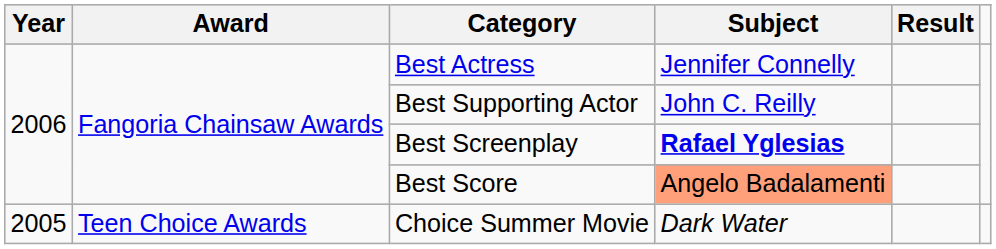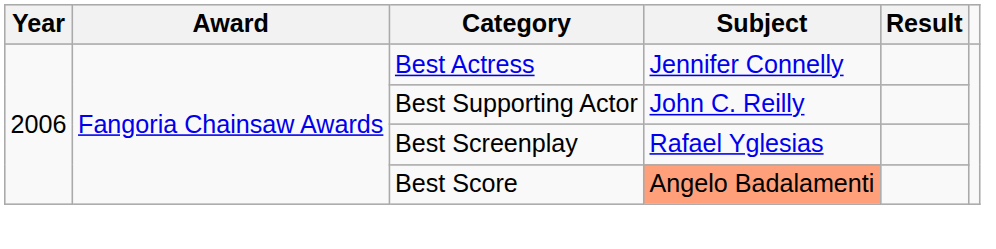Best Screenplay | Subject: bold -> normal
- row: 2005 | Teen Choice Awards | Choice Summer Movie | Dark Water
